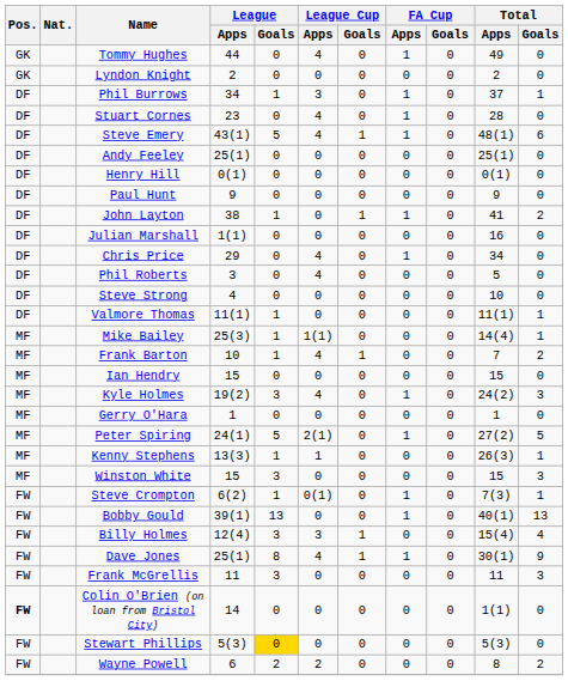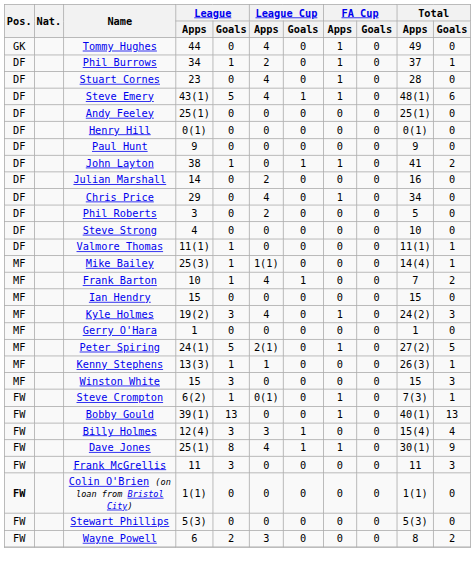- row: GK | Lyndon Knight | 2 | 0 | 0 | 0 | 0 | 0 | 2 | 0
Phil Burrows | League Cup / Apps: 3 -> 2
Julian Marshall | League / Apps: 1(1) -> 14
Julian Marshall | League Cup / Apps: 0 -> 2
Phil Roberts | League Cup / Apps: 4 -> 2
Colin O'Brien (on loan from Bristol City) | League / Apps: 14 -> 1(1)
Stewart Phillips | League / Goals: gold background -> no background
Wayne Powell | League Cup / Apps: 2 -> 3
